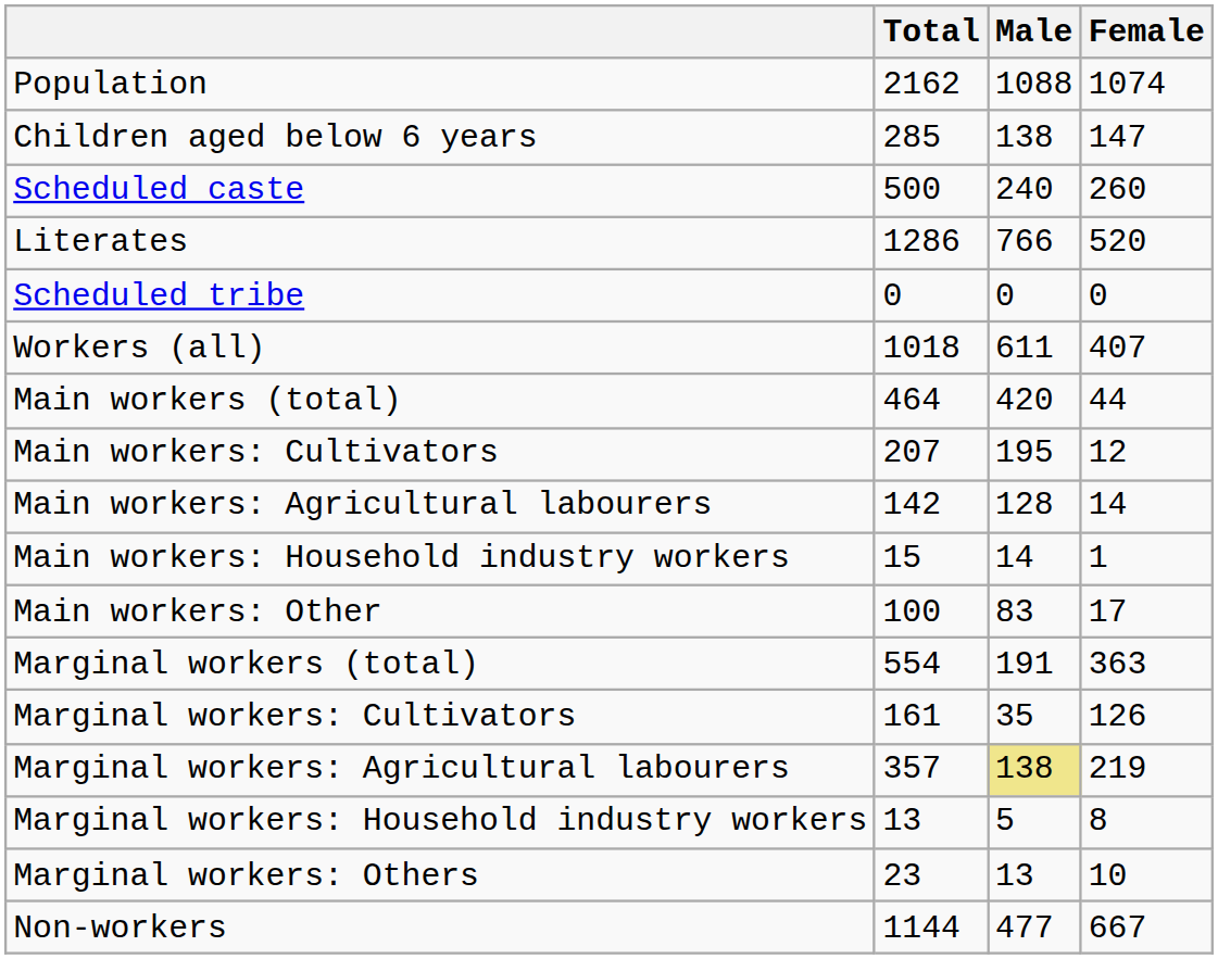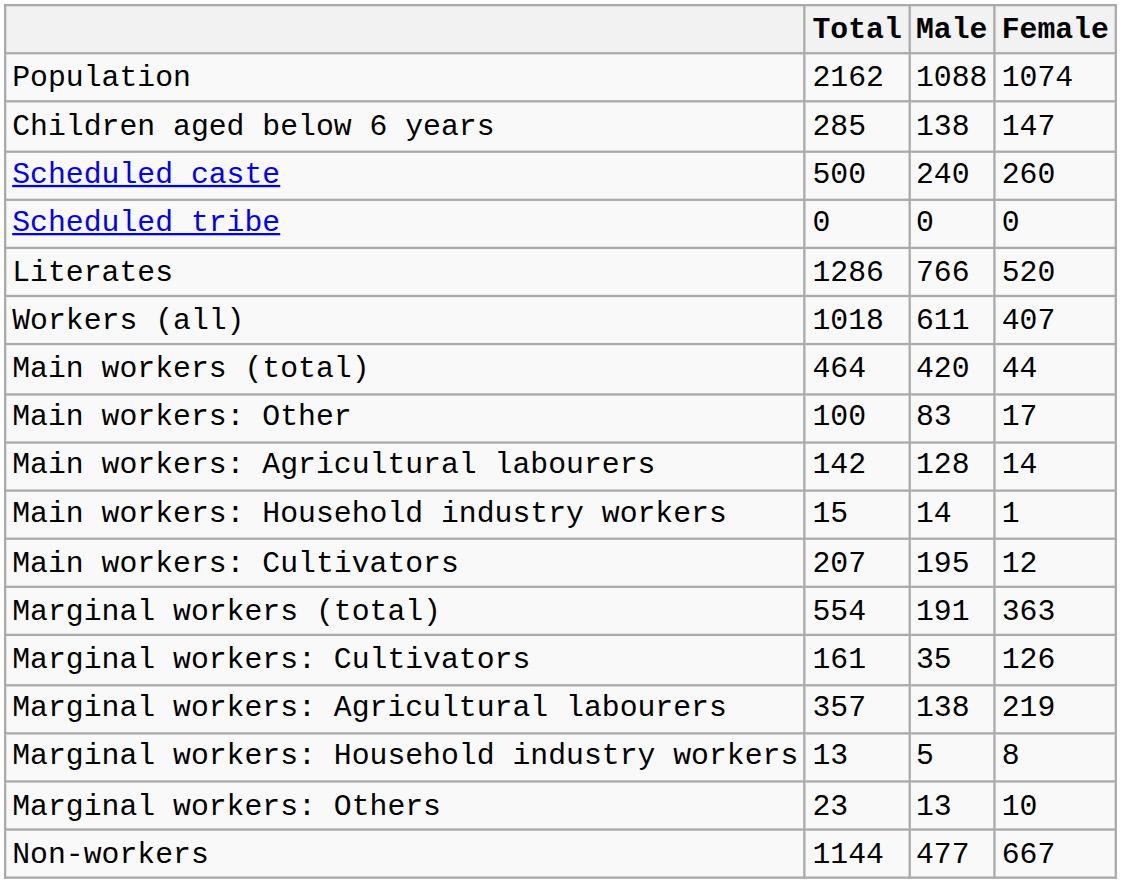rows swapped: Scheduled tribe <-> Literates
rows swapped: Main workers: Cultivators <-> Main workers: Other
Marginal workers: Agricultural labourers | Male: khaki background -> no background
